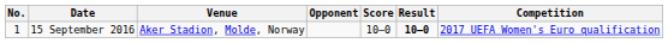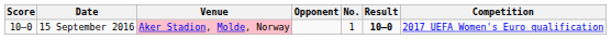columns swapped: No. <-> Score
15 September 2016 | Venue: no background -> pink background
